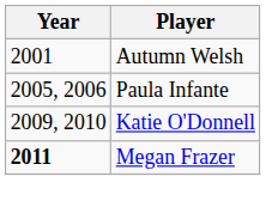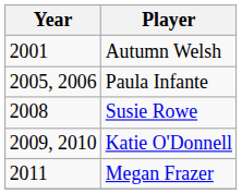+ row: 2008 | Susie Rowe
Megan Frazer | Year: bold -> normal
